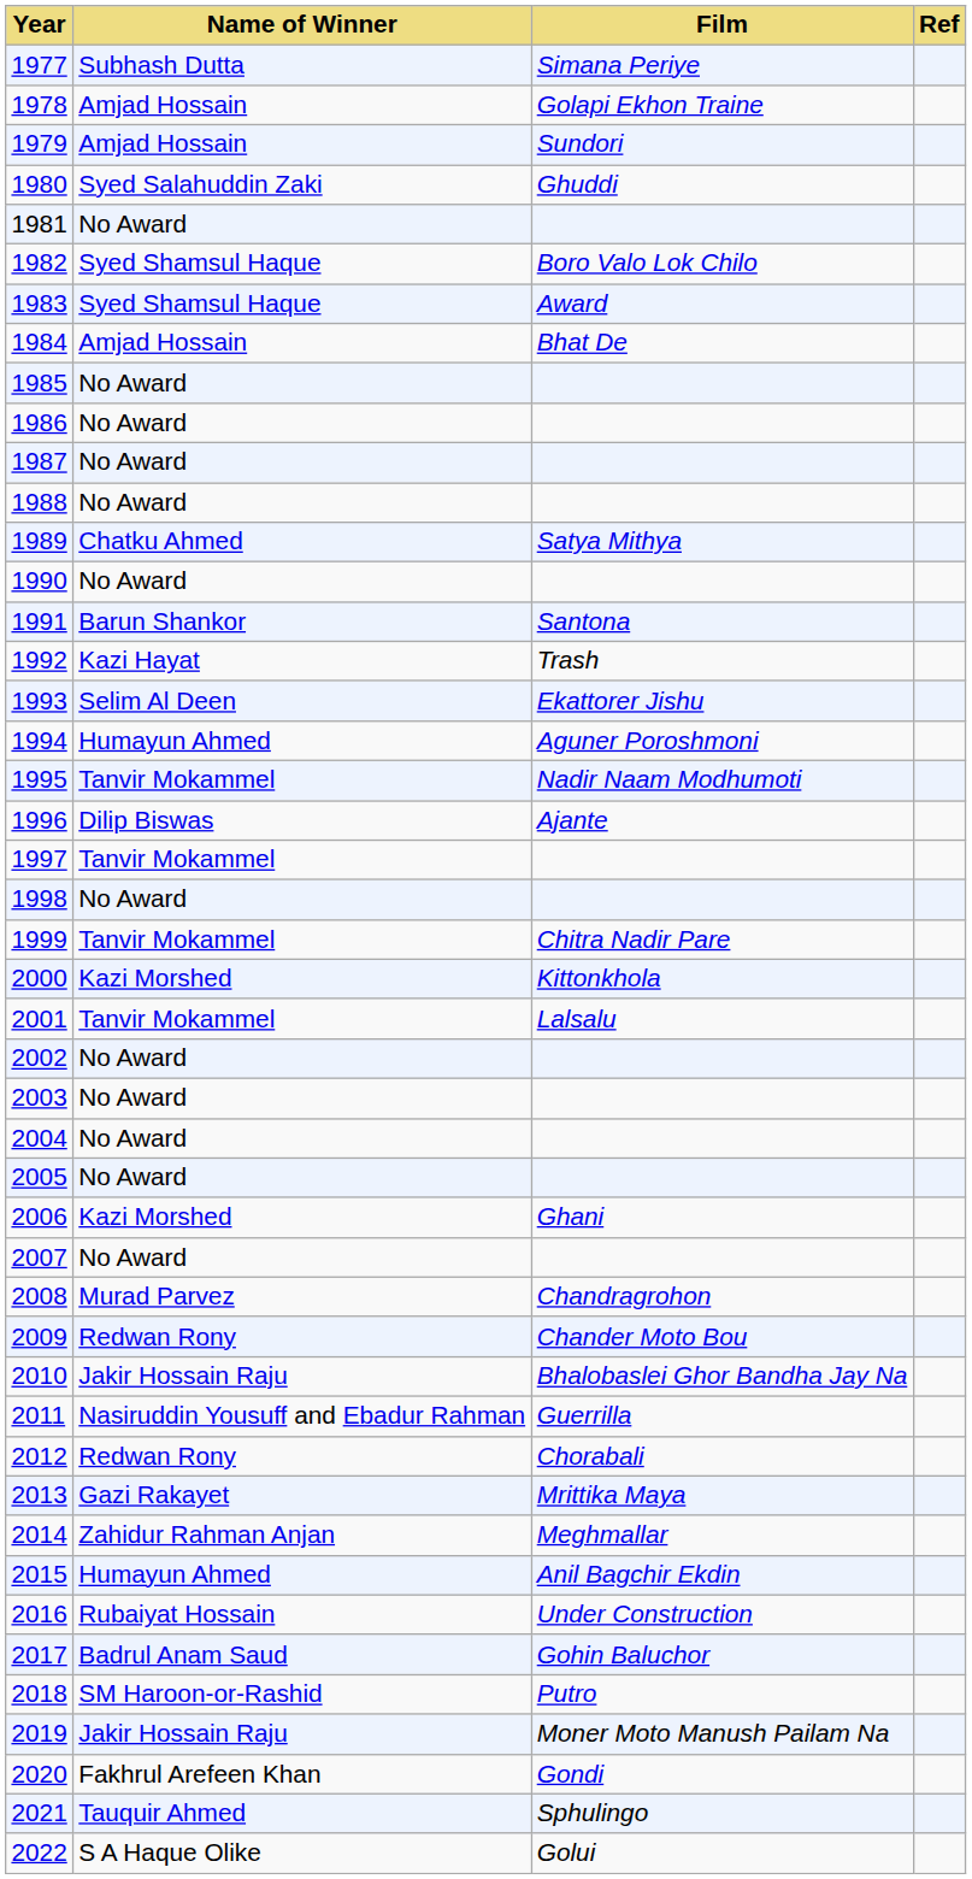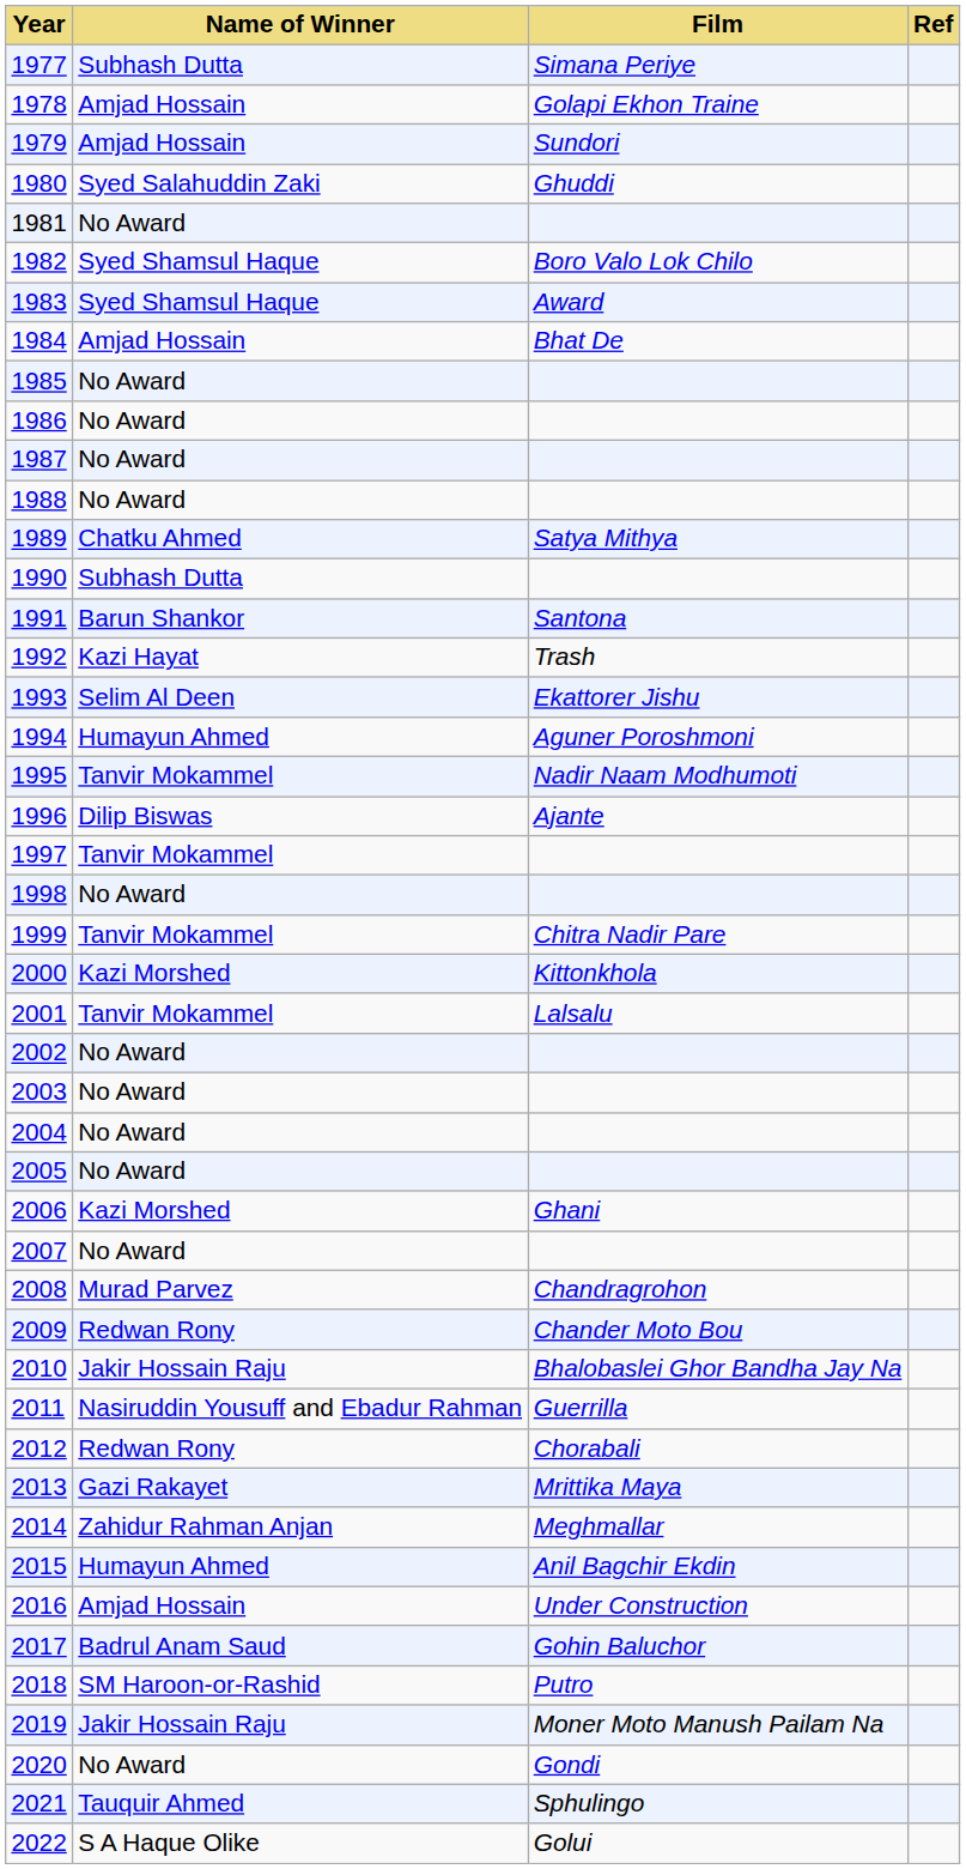1990 | Name of Winner: No Award -> Subhash Dutta
2016 | Name of Winner: Rubaiyat Hossain -> Amjad Hossain
2020 | Name of Winner: Fakhrul Arefeen Khan -> No Award
